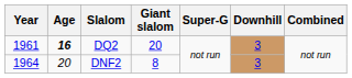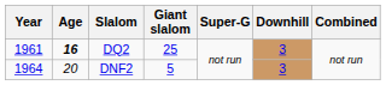DQ2 | Giant slalom: 20 -> 25
DNF2 | Giant slalom: 8 -> 5
